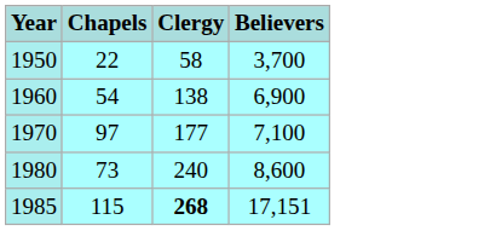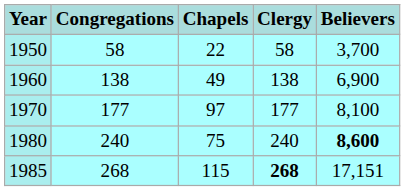+ column: Congregations | 58 | 138 | 177 | 240 | 268
1960 | Chapels: 54 -> 49
1970 | Believers: 7,100 -> 8,100
1980 | Chapels: 73 -> 75
1980 | Believers: normal -> bold
